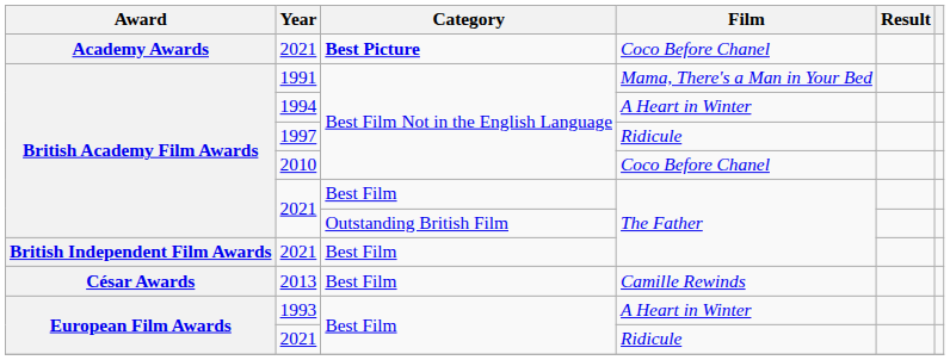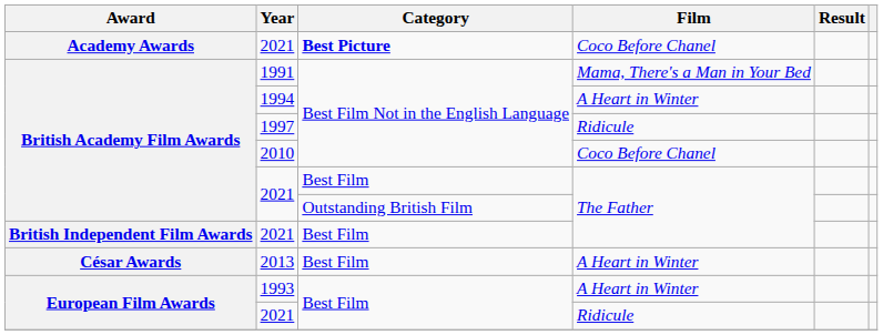2013 | Film: Camille Rewinds -> A Heart in Winter
